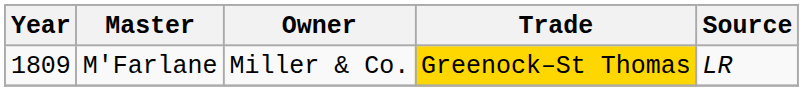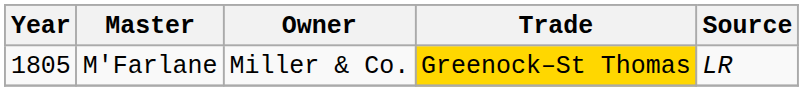M'Farlane | Year: 1809 -> 1805
